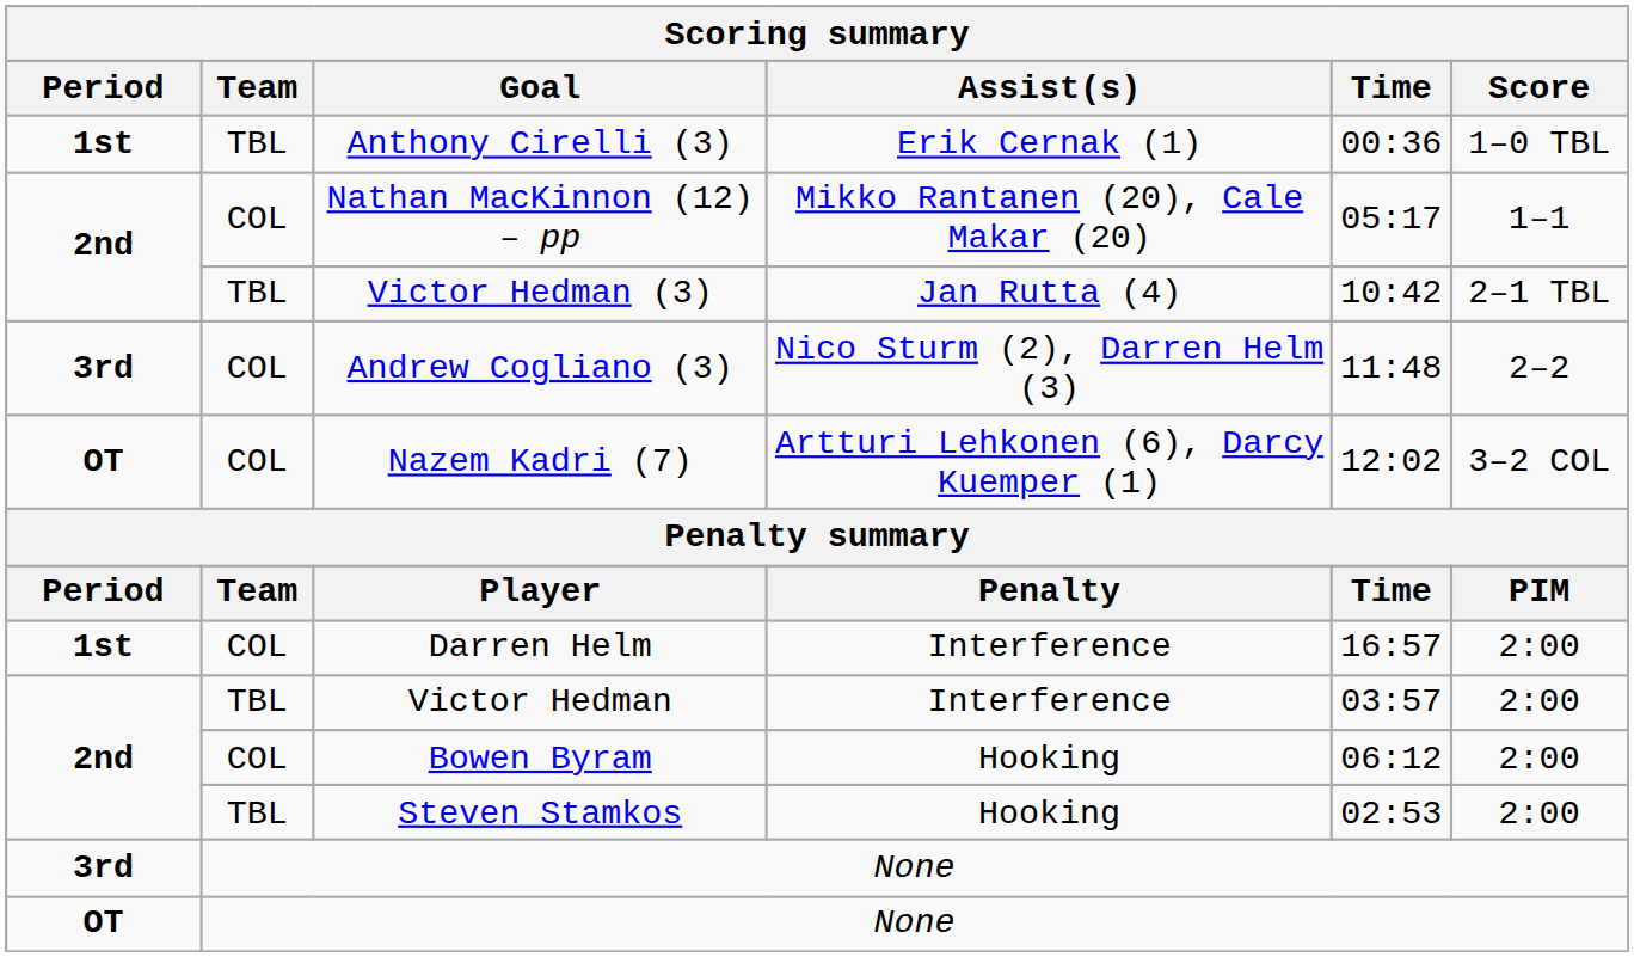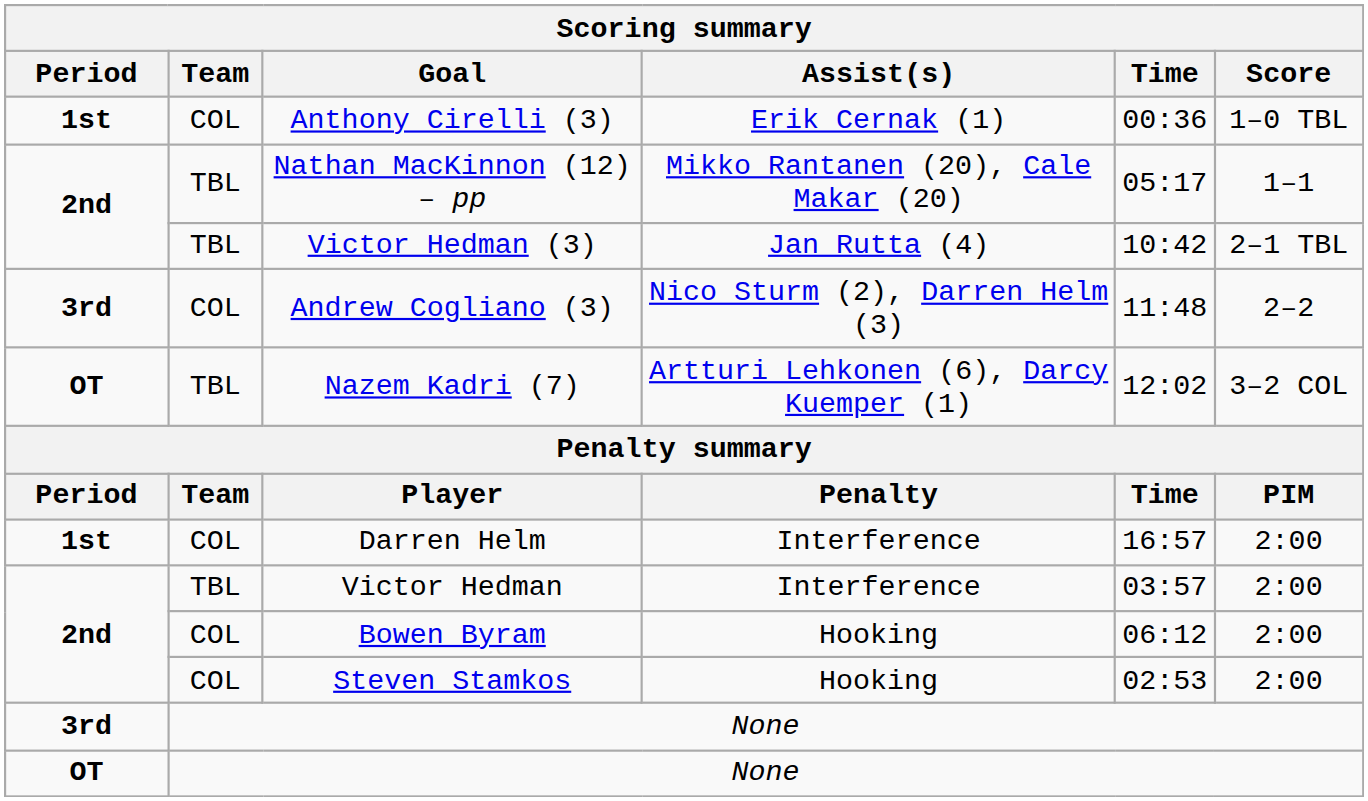Anthony Cirelli (3) | Team: TBL -> COL
Nathan MacKinnon (12) – pp | Team: COL -> TBL
Nazem Kadri (7) | Team: COL -> TBL
Steven Stamkos | Team: TBL -> COL
